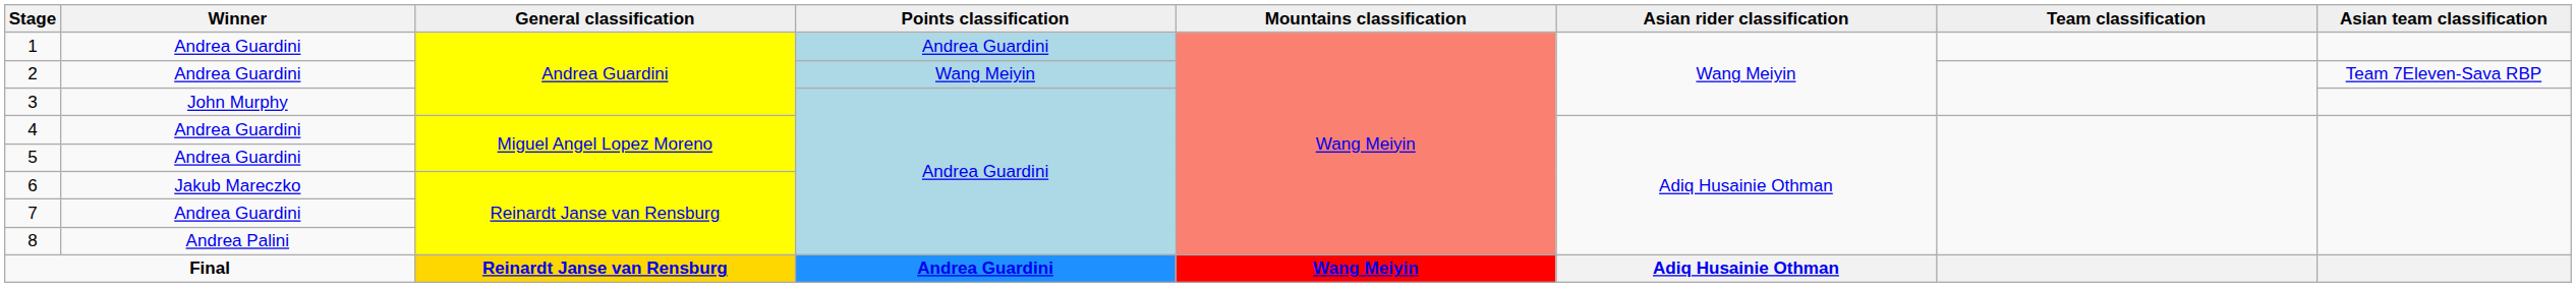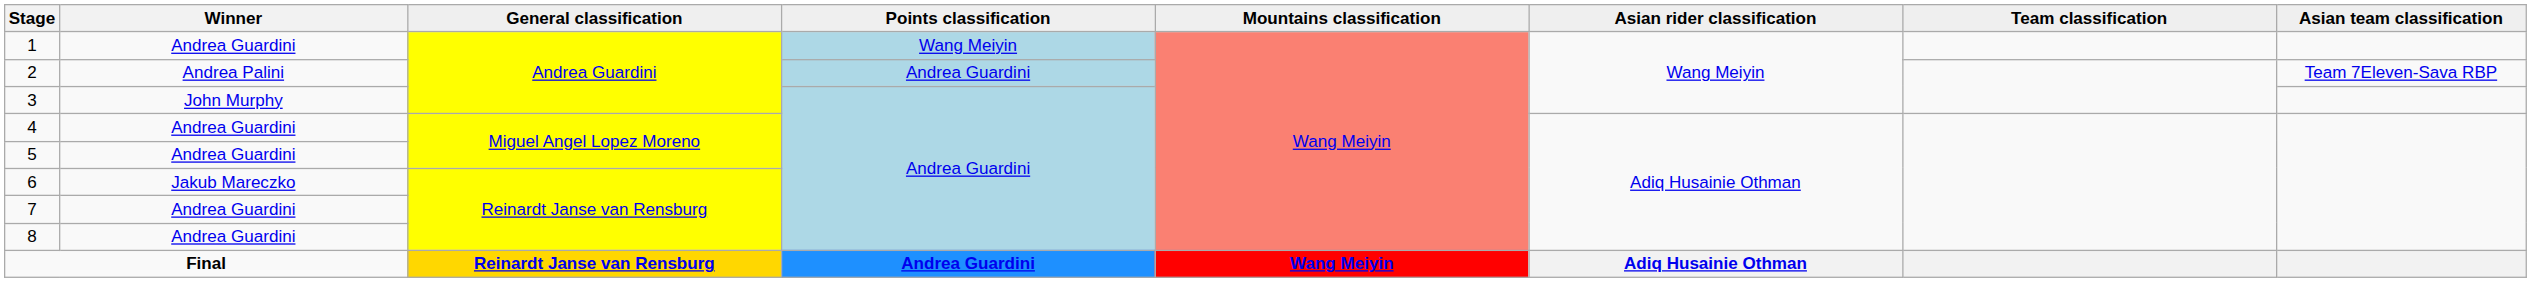1 | Points classification: Andrea Guardini -> Wang Meiyin
2 | Winner: Andrea Guardini -> Andrea Palini
2 | Points classification: Wang Meiyin -> Andrea Guardini
8 | Winner: Andrea Palini -> Andrea Guardini
